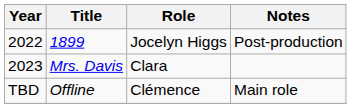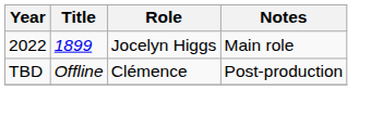1899 | Notes: Post-production -> Main role
- row: 2023 | Mrs. Davis | Clara
Offline | Notes: Main role -> Post-production
